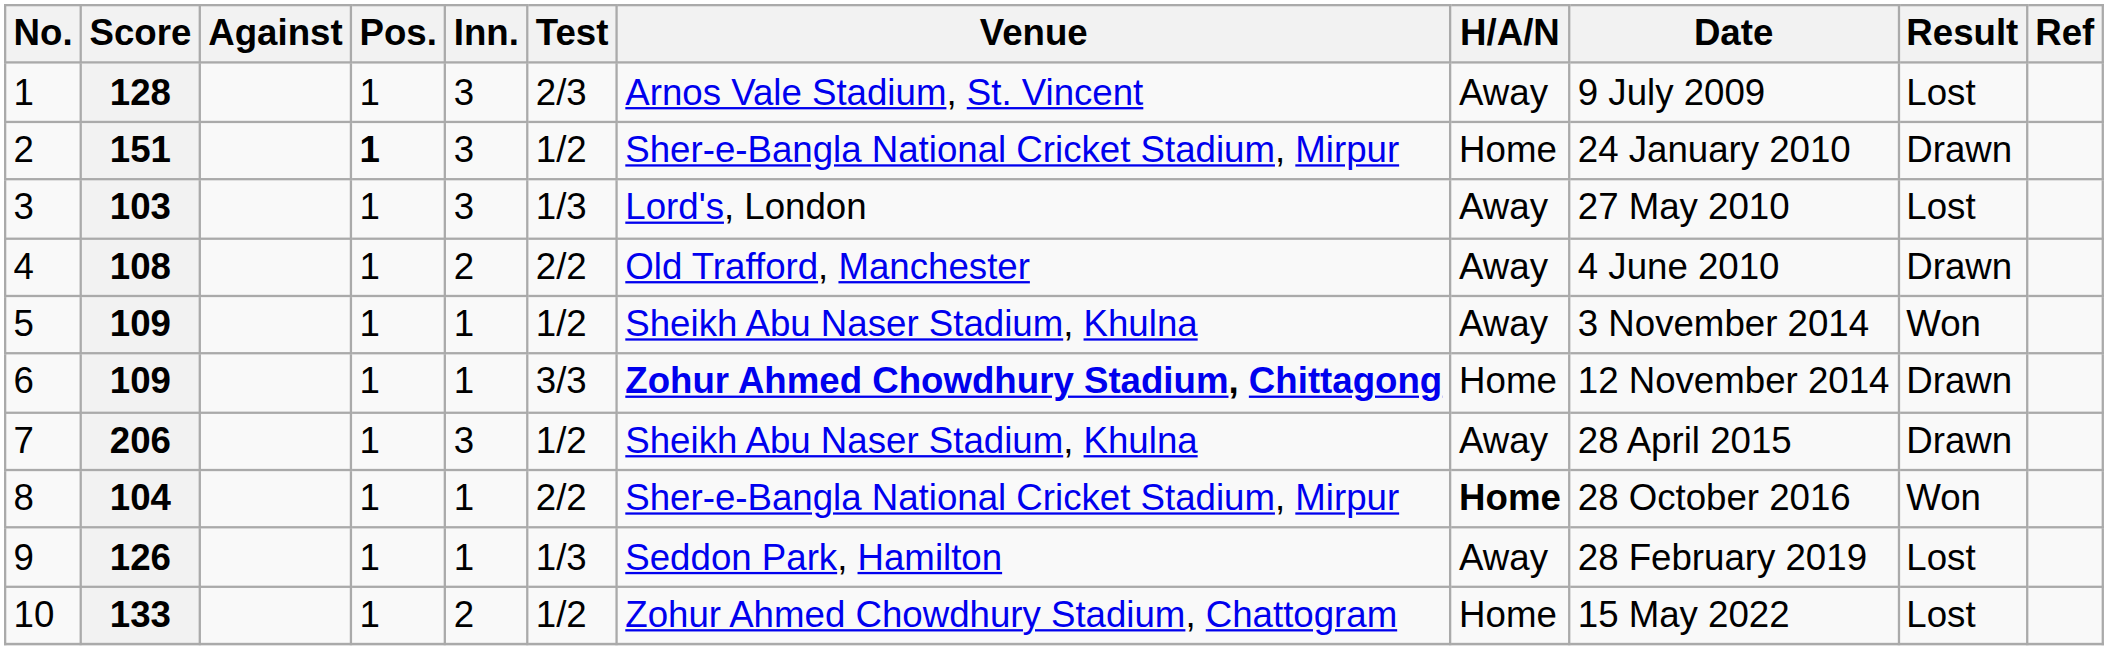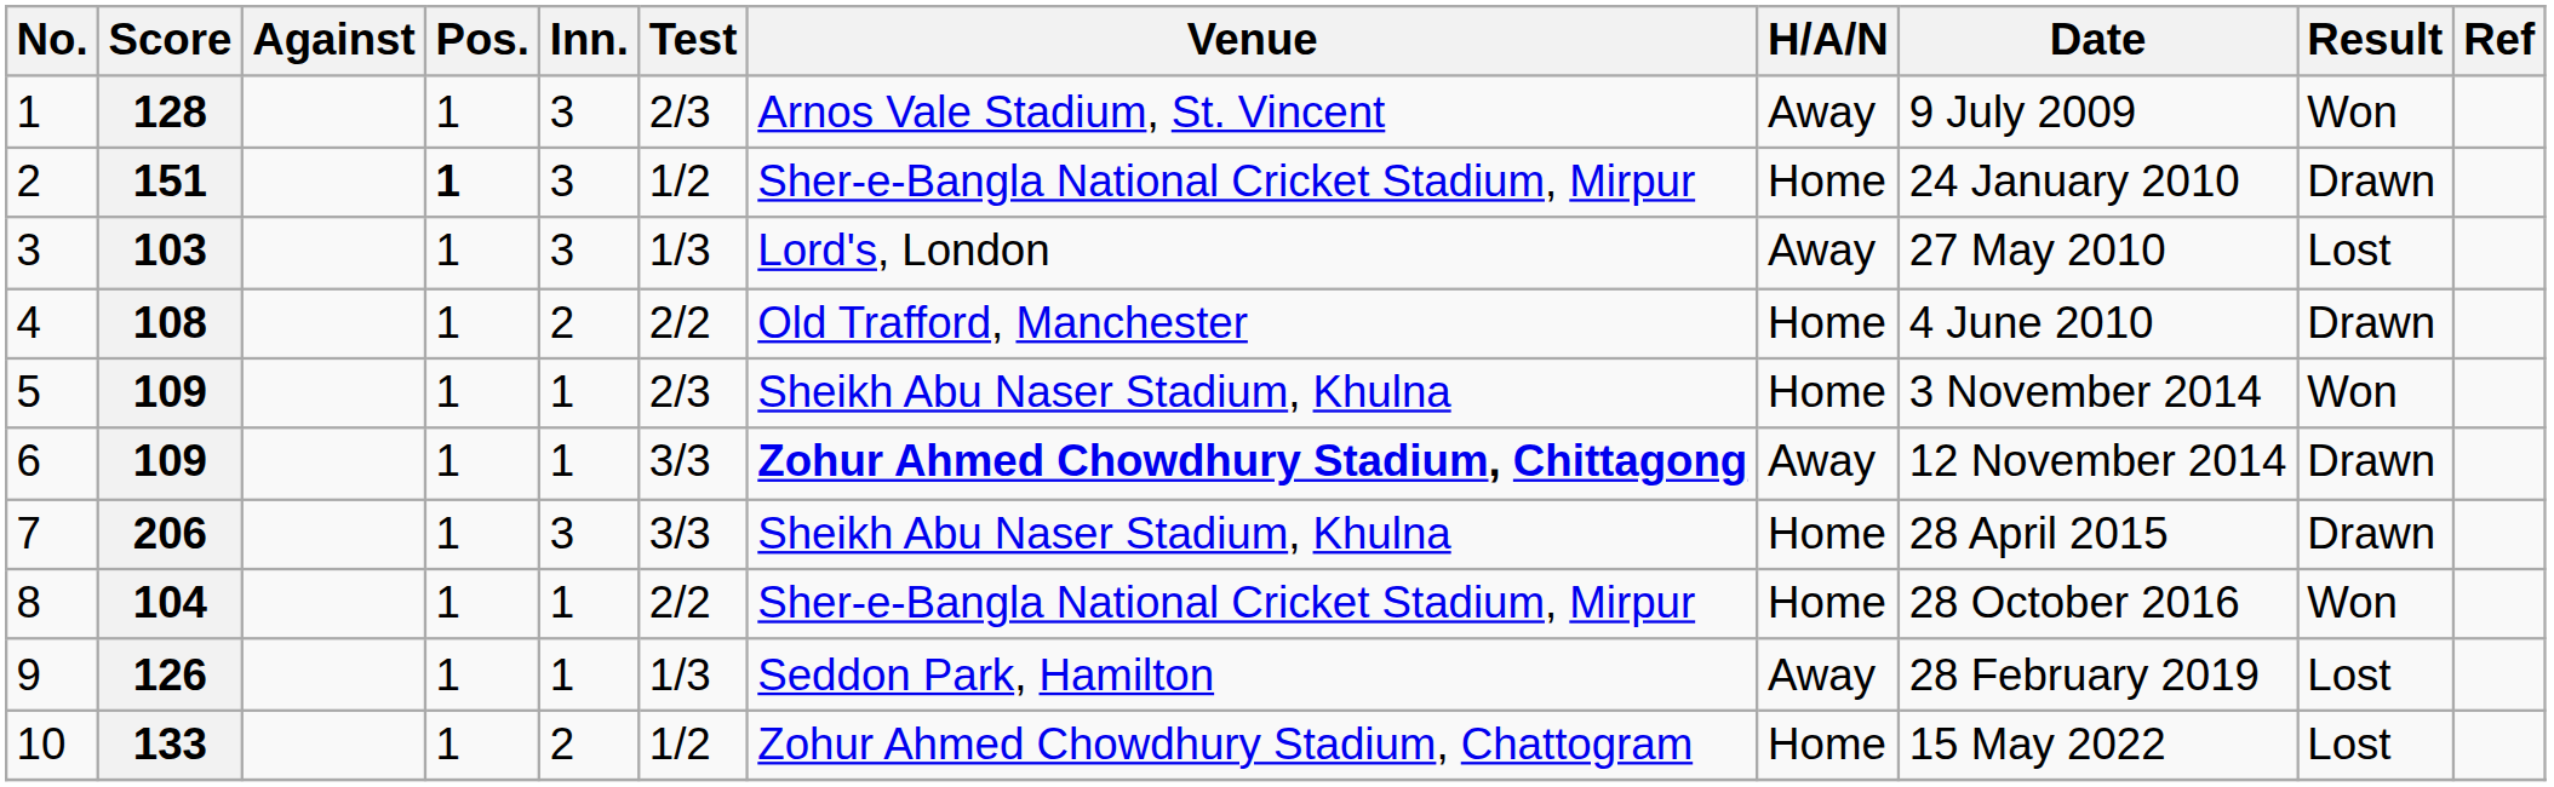128 | Result: Lost -> Won
108 | H/A/N: Away -> Home
5 / 109 | Test: 1/2 -> 2/3
5 / 109 | H/A/N: Away -> Home
6 / 109 | H/A/N: Home -> Away
206 | Test: 1/2 -> 3/3
206 | H/A/N: Away -> Home
104 | H/A/N: bold -> normal
